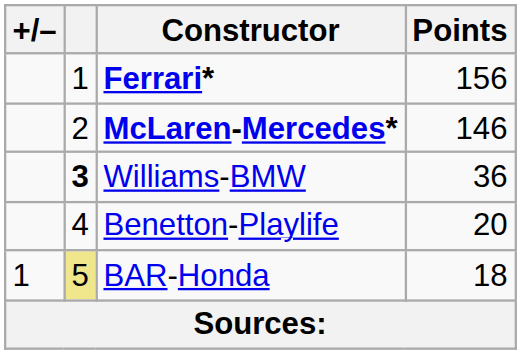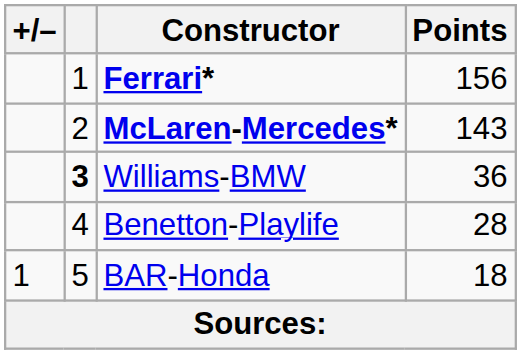McLaren-Mercedes* | Points: 146 -> 143
Benetton-Playlife | Points: 20 -> 28
BAR-Honda | column 2: khaki background -> no background
